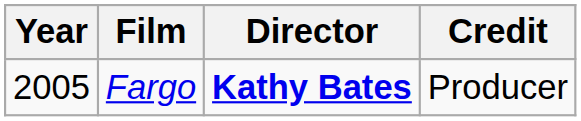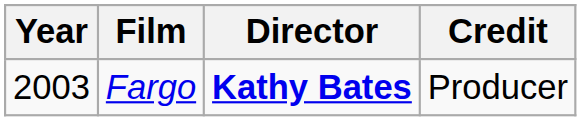Fargo | Year: 2005 -> 2003
